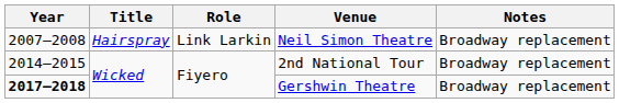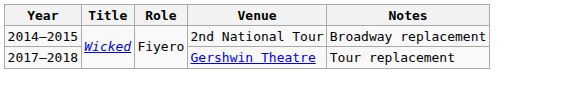- row: 2007–2008 | Hairspray | Link Larkin | Neil Simon Theatre | Broadway replacement
Gershwin Theatre | Year: bold -> normal
Gershwin Theatre | Notes: Broadway replacement -> Tour replacement
